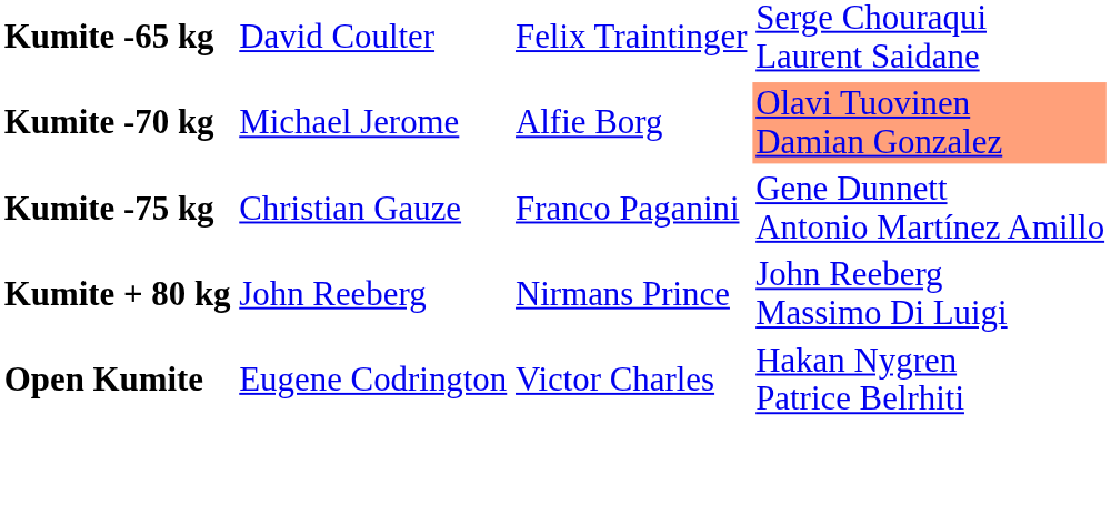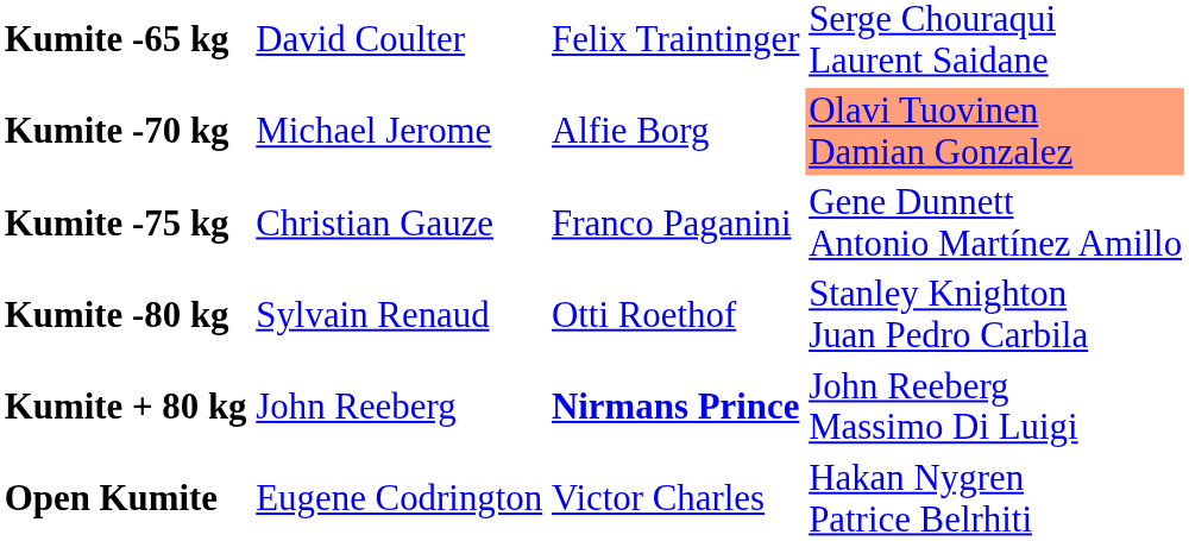+ row: Kumite -80 kg | Sylvain Renaud | Otti Roethof | Stanley Knighton Juan Pedro Carbila
Kumite + 80 kg | column 3: normal -> bold
